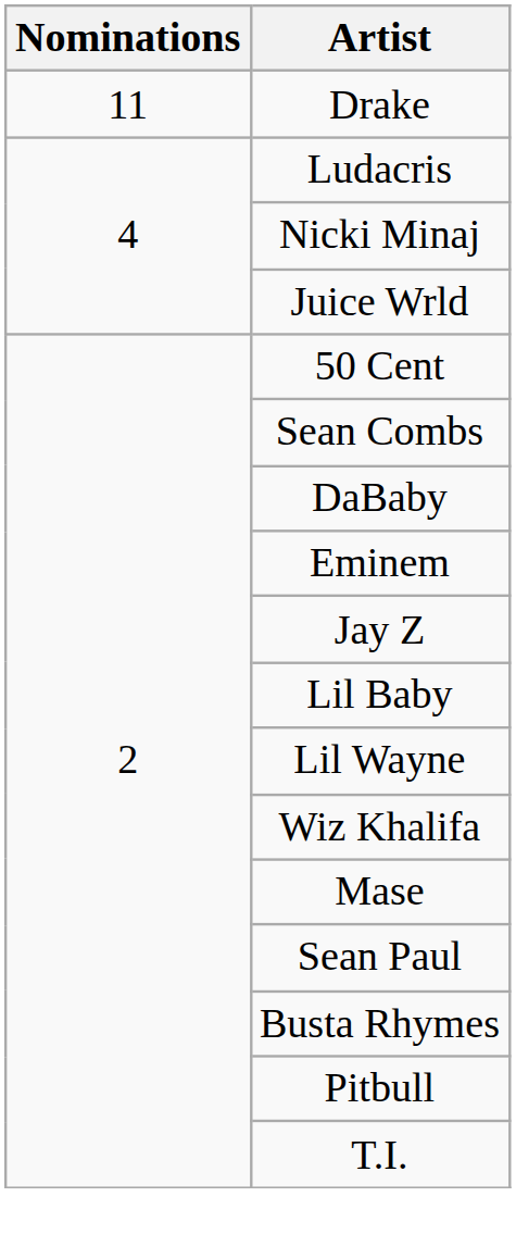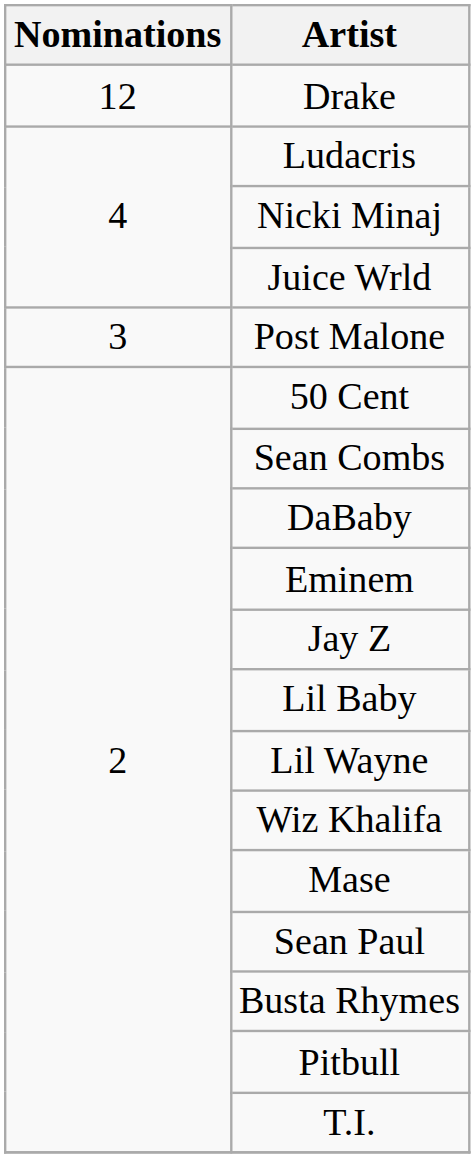Drake | Nominations: 11 -> 12
+ row: 3 | Post Malone
